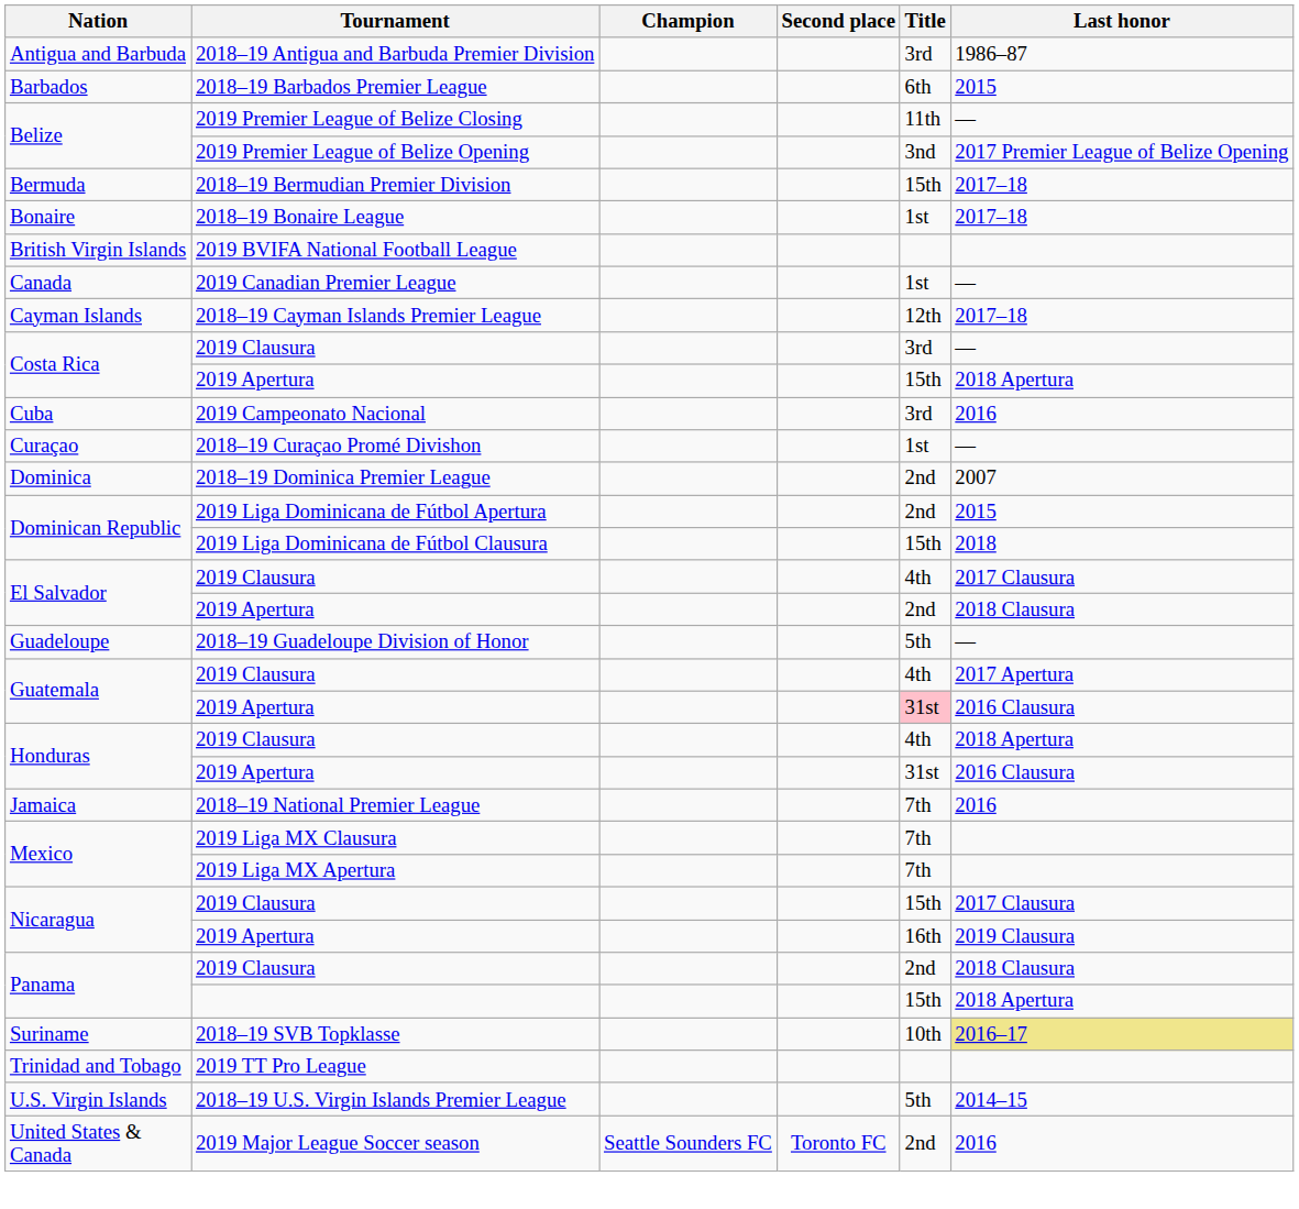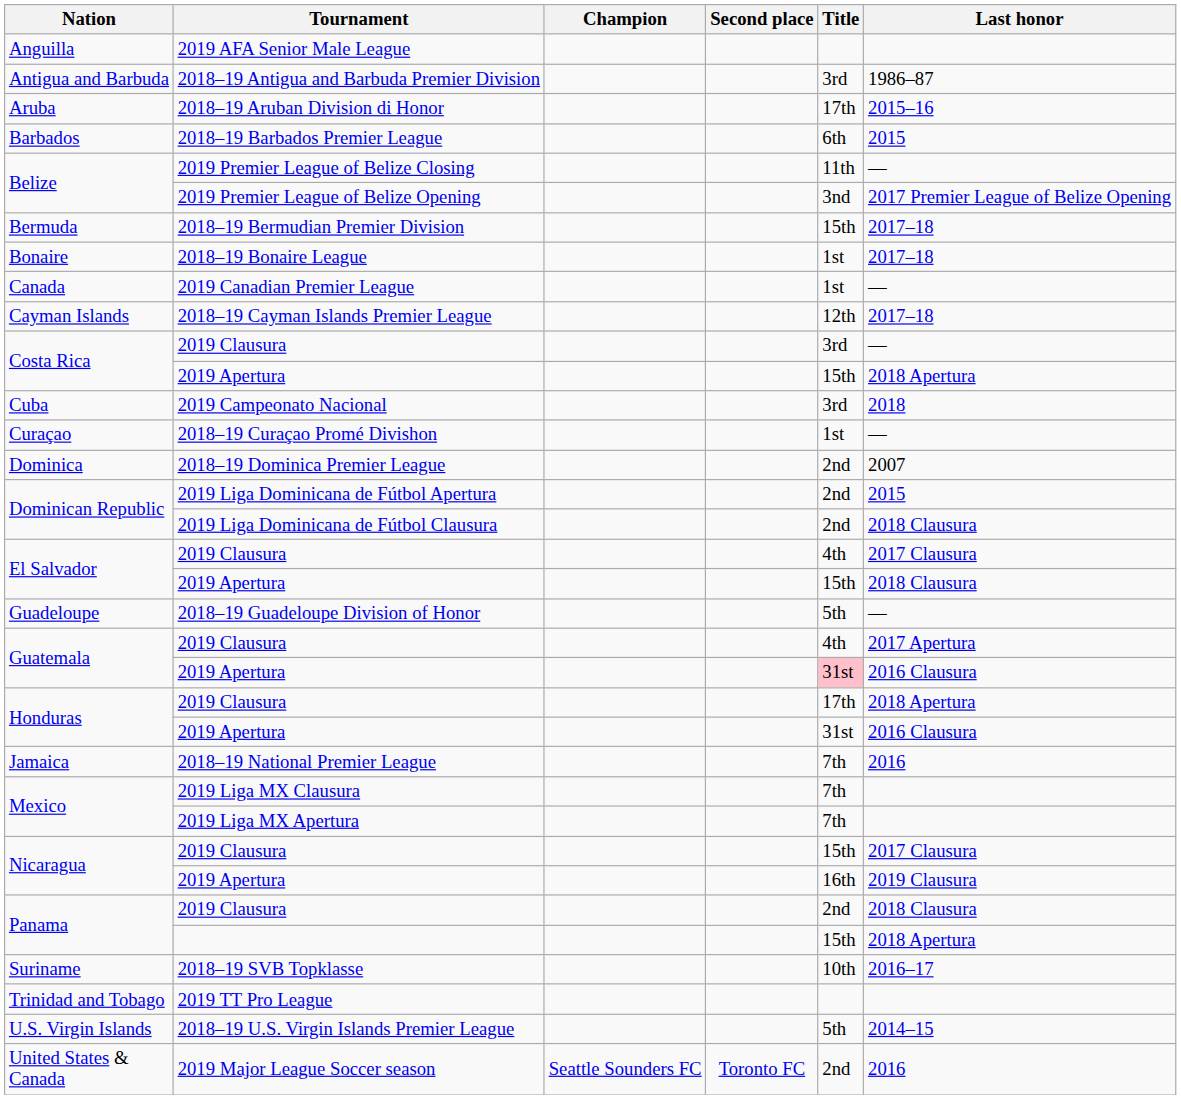+ row: Anguilla | 2019 AFA Senior Male League
+ row: Aruba | 2018–19 Aruban Division di Honor | 17th | 2015–16
- row: British Virgin Islands | 2019 BVIFA National Football League
Cuba | Last honor: 2016 -> 2018
Dominican Republic / 2019 Liga Dominicana de Fútbol Clausura | Title: 15th -> 2nd
Dominican Republic / 2019 Liga Dominicana de Fútbol Clausura | Last honor: 2018 -> 2018 Clausura
El Salvador / 2019 Apertura | Title: 2nd -> 15th
Honduras / 2019 Clausura | Title: 4th -> 17th
Suriname | Last honor: khaki background -> no background
